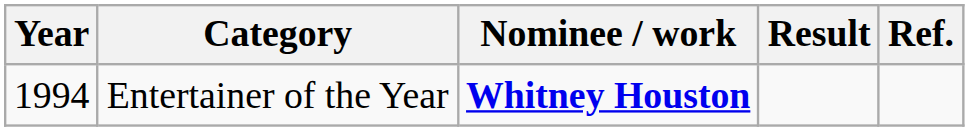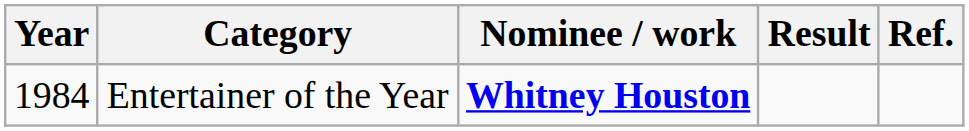Entertainer of the Year | Year: 1994 -> 1984
